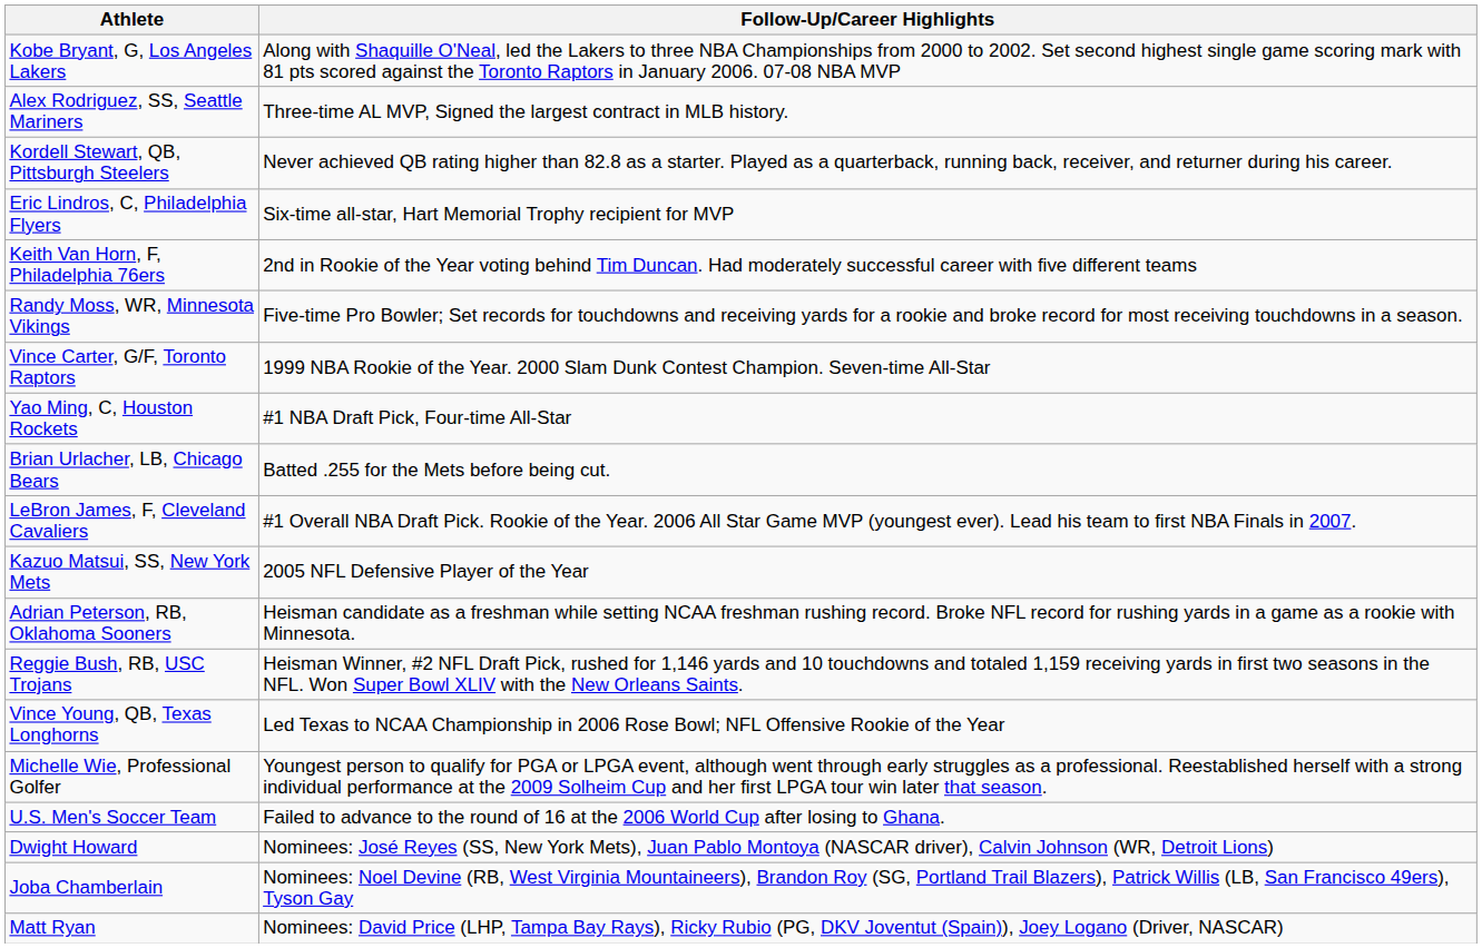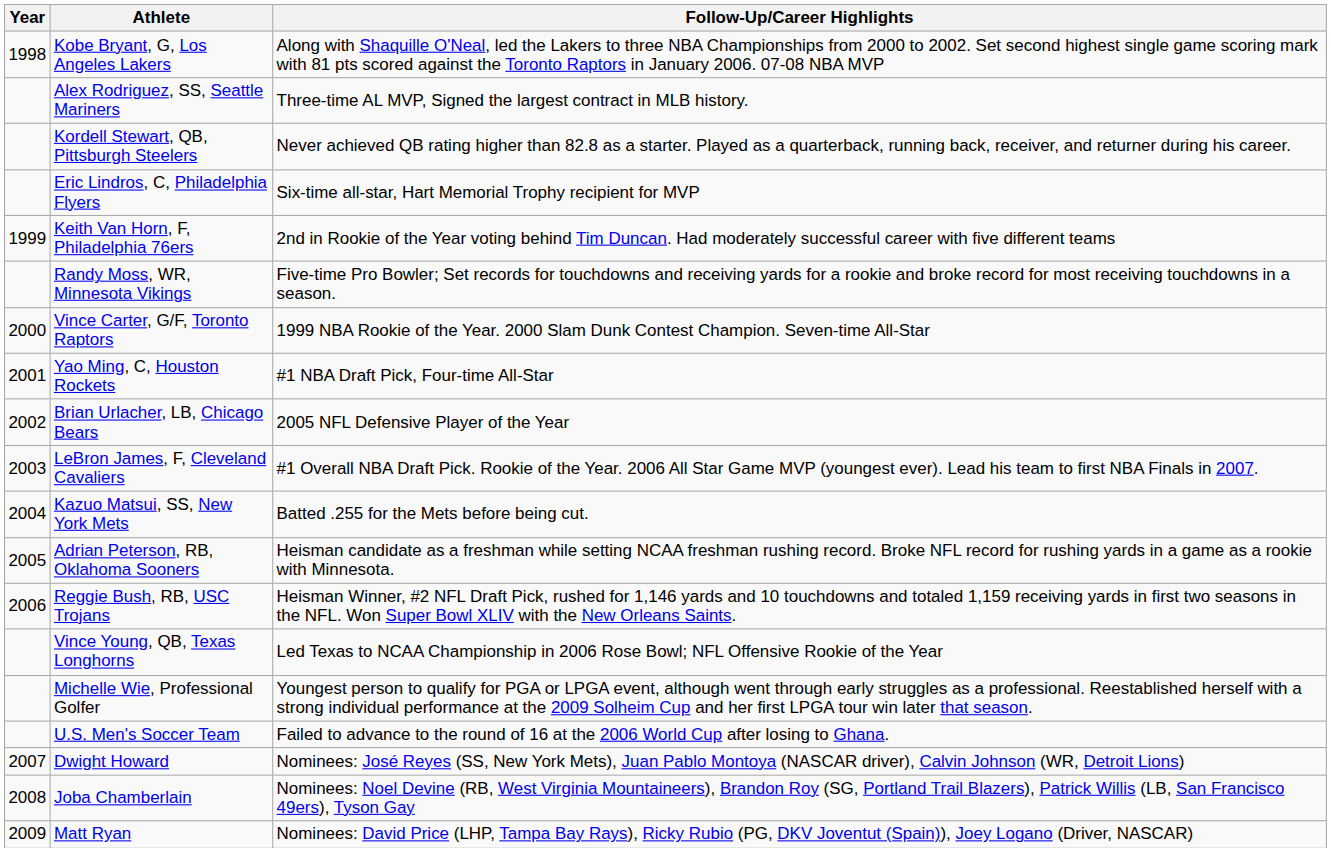+ column: Year | 1998 | 1999 | 2000 | 2001 | 2002 | 2003 | 2004 | 2005 | 2006 | 2007 | 2008 | 2009
Brian Urlacher, LB, Chicago Bears | Follow-Up/Career Highlights: Batted .255 for the Mets before being cut. -> 2005 NFL Defensive Player of the Year
Kazuo Matsui, SS, New York Mets | Follow-Up/Career Highlights: 2005 NFL Defensive Player of the Year -> Batted .255 for the Mets before being cut.
